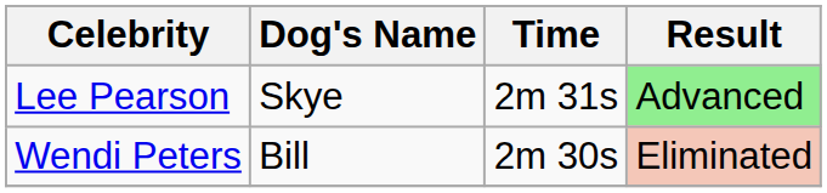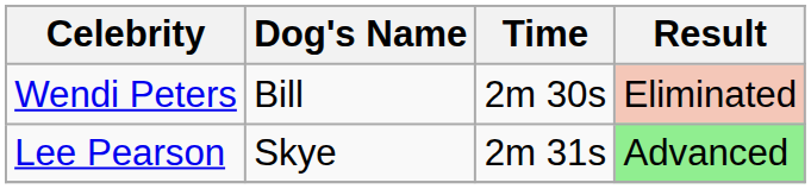rows swapped: Wendi Peters <-> Lee Pearson
